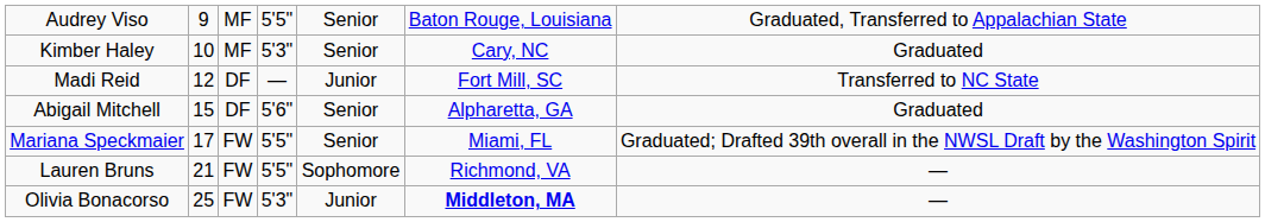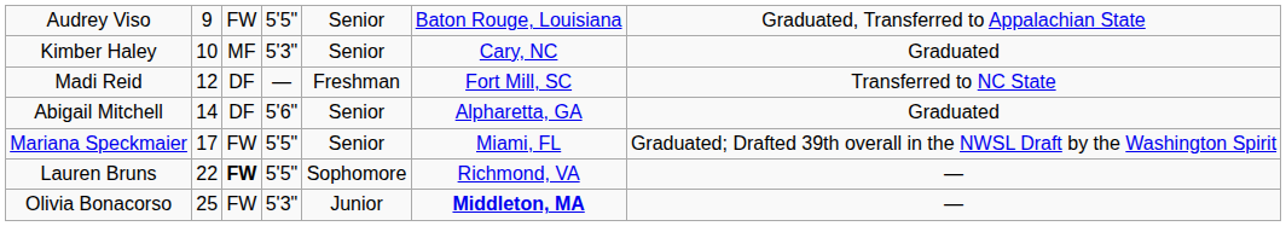Audrey Viso | column 3: MF -> FW
Madi Reid | column 5: Junior -> Freshman
Abigail Mitchell | column 2: 15 -> 14
Lauren Bruns | column 2: 21 -> 22
Lauren Bruns | column 3: normal -> bold
